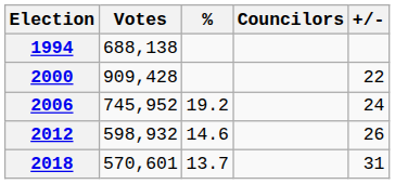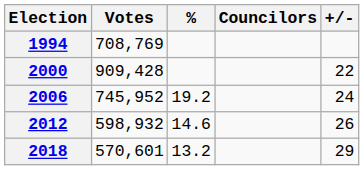1994 | Votes: 688,138 -> 708,769
2018 | %: 13.7 -> 13.2
2018 | +/-: 31 -> 29
